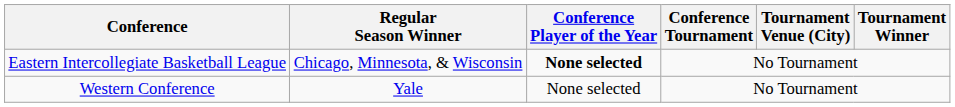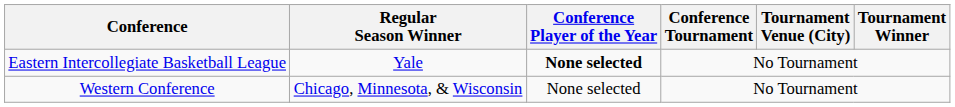Eastern Intercollegiate Basketball League | Regular Season Winner: Chicago, Minnesota, & Wisconsin -> Yale
Western Conference | Regular Season Winner: Yale -> Chicago, Minnesota, & Wisconsin
